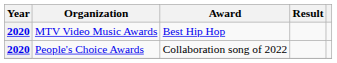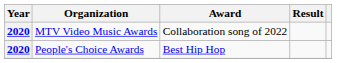MTV Video Music Awards | Award: Best Hip Hop -> Collaboration song of 2022
People's Choice Awards | Award: Collaboration song of 2022 -> Best Hip Hop
